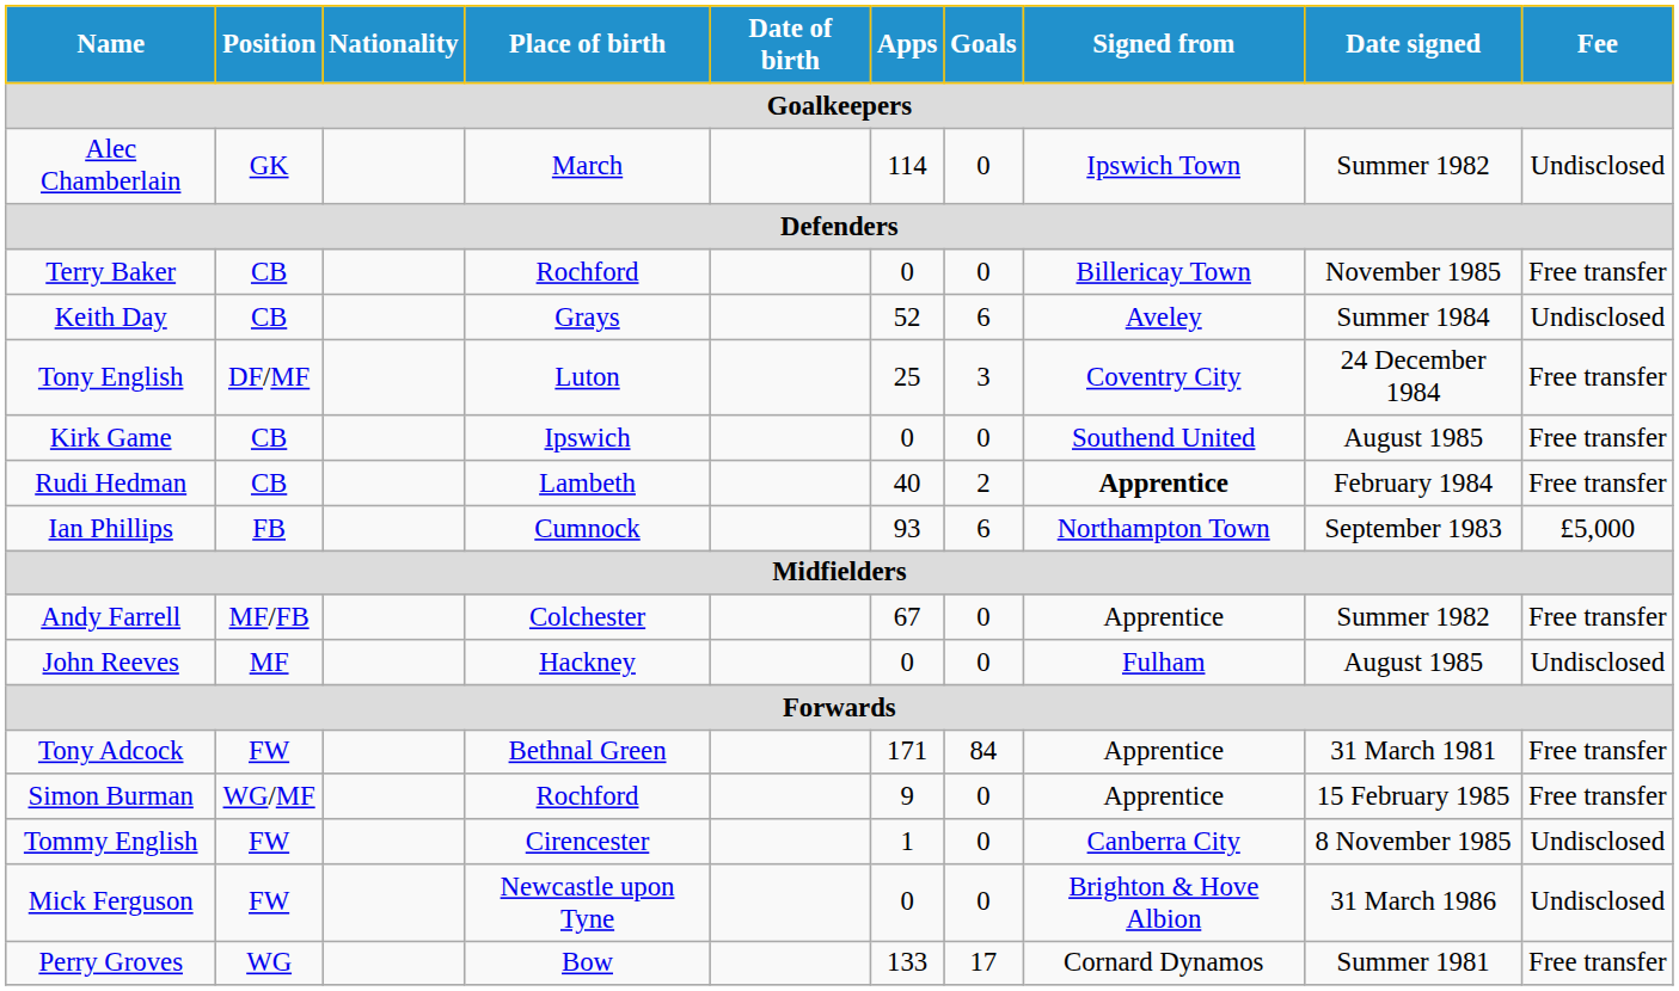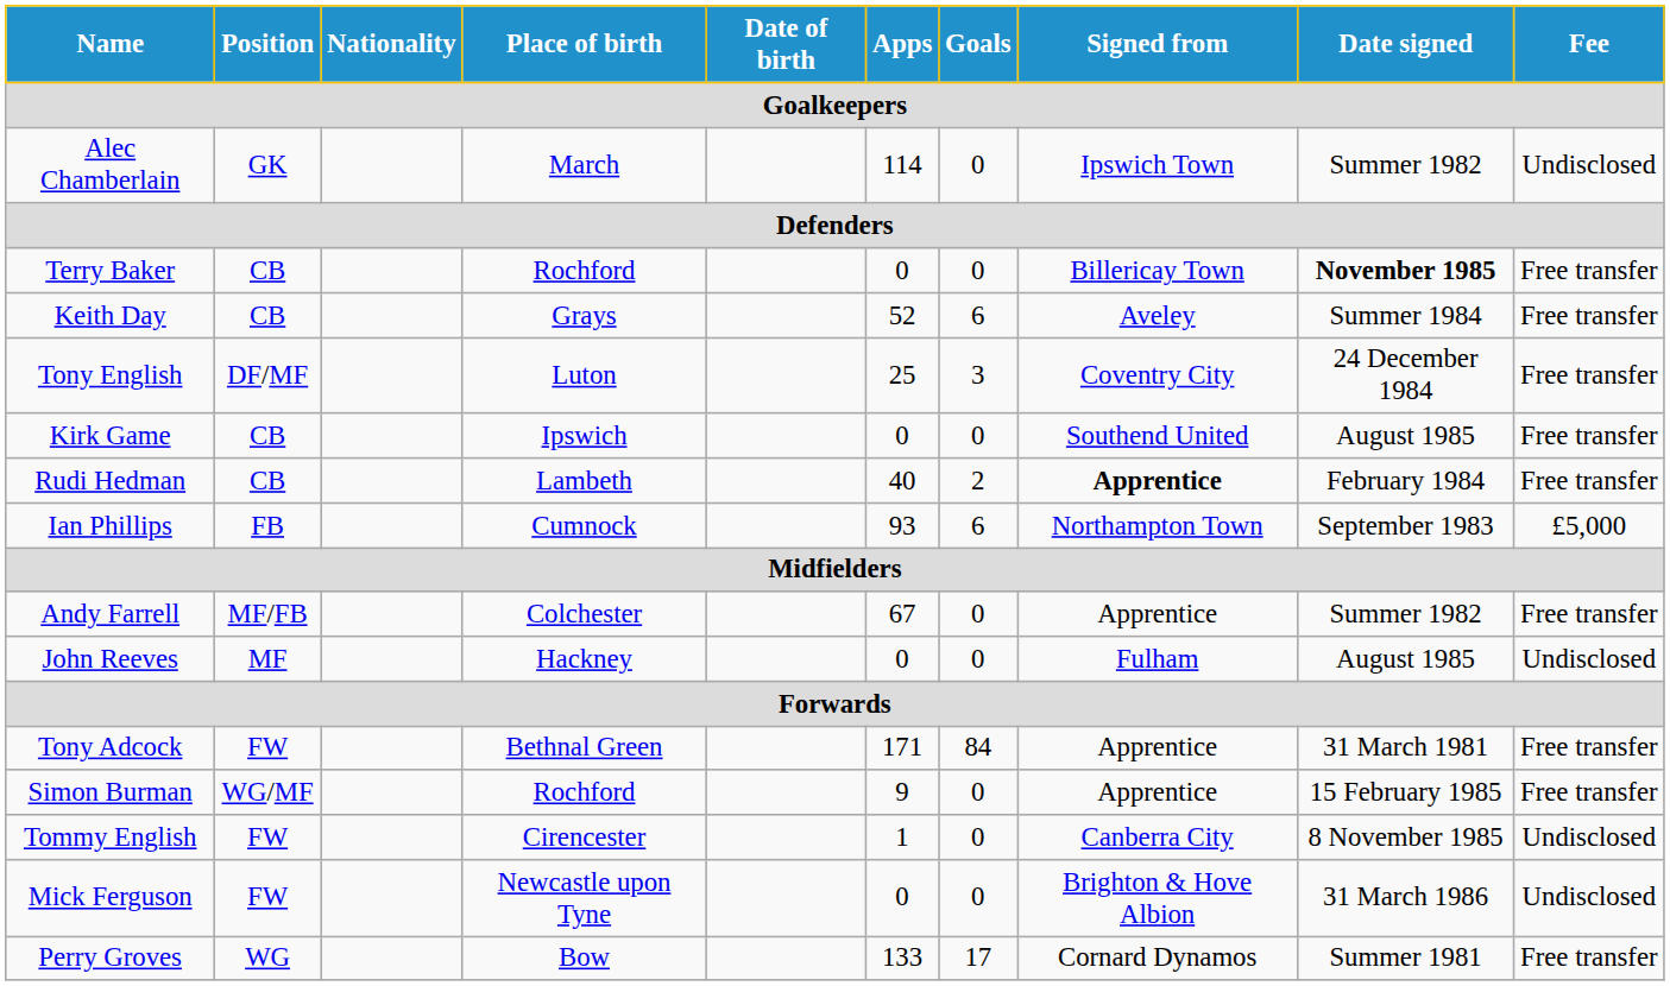Terry Baker | Date signed: normal -> bold
Keith Day | Fee: Undisclosed -> Free transfer
